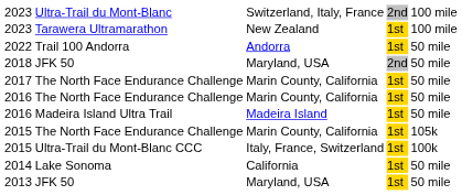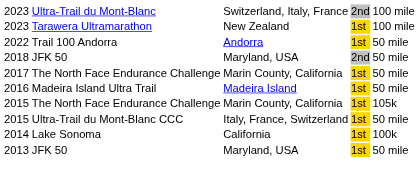- row: 2016 | The North Face Endurance Challenge | Marin County, California | 1st | 50 mile
2015 / Ultra-Trail du Mont-Blanc CCC | column 5: 100k -> 50 mile
2014 | column 5: 50 mile -> 100k
